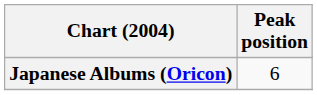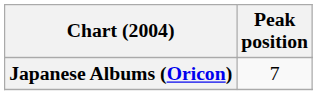Japanese Albums (Oricon) | Peak position: 6 -> 7
